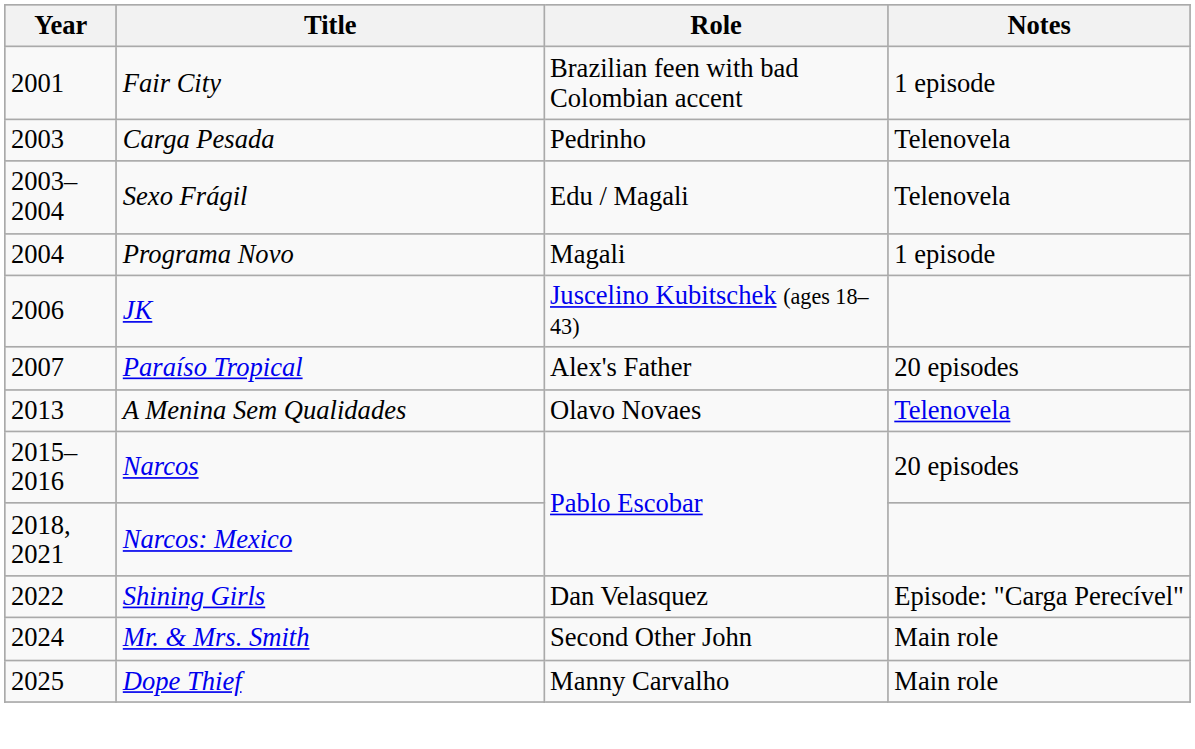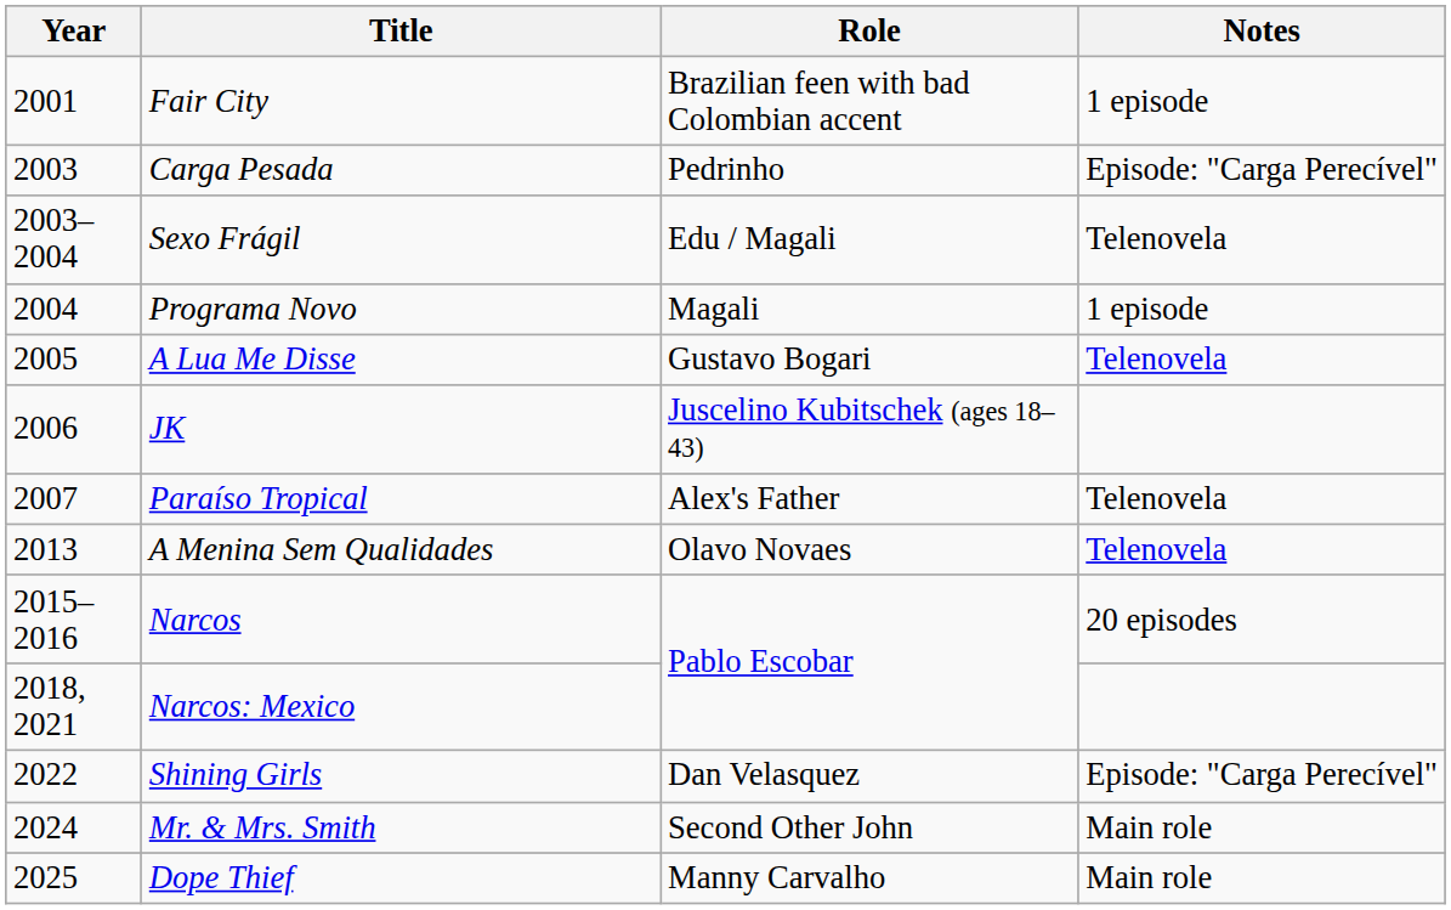Carga Pesada | Notes: Telenovela -> Episode: "Carga Perecível"
+ row: 2005 | A Lua Me Disse | Gustavo Bogari | Telenovela
Paraíso Tropical | Notes: 20 episodes -> Telenovela
